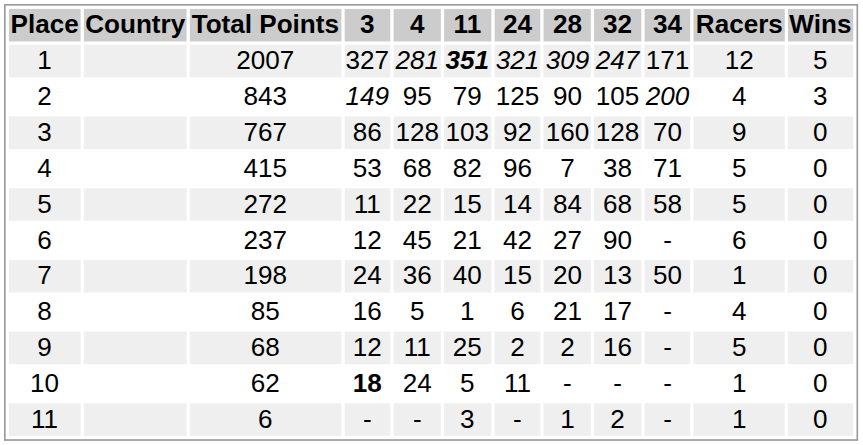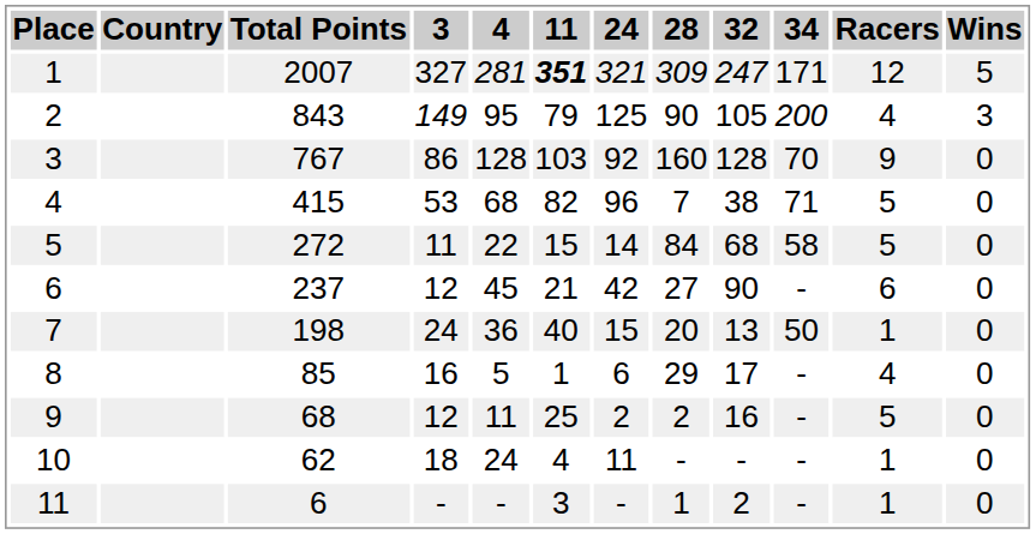8 | 28: 21 -> 29
10 | 3: bold -> normal
10 | 11: 5 -> 4
